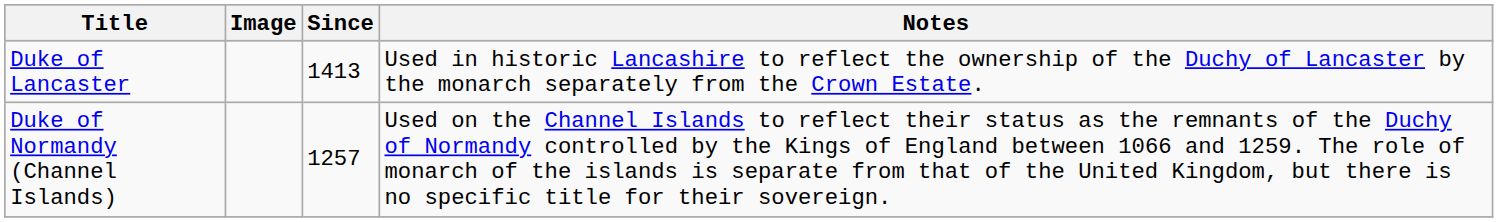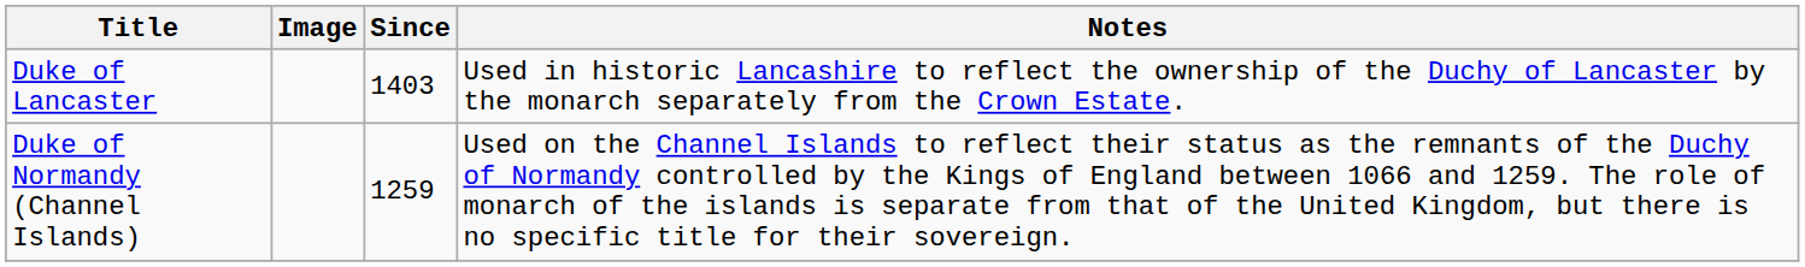Duke of Lancaster | Since: 1413 -> 1403
Duke of Normandy (Channel Islands) | Since: 1257 -> 1259
